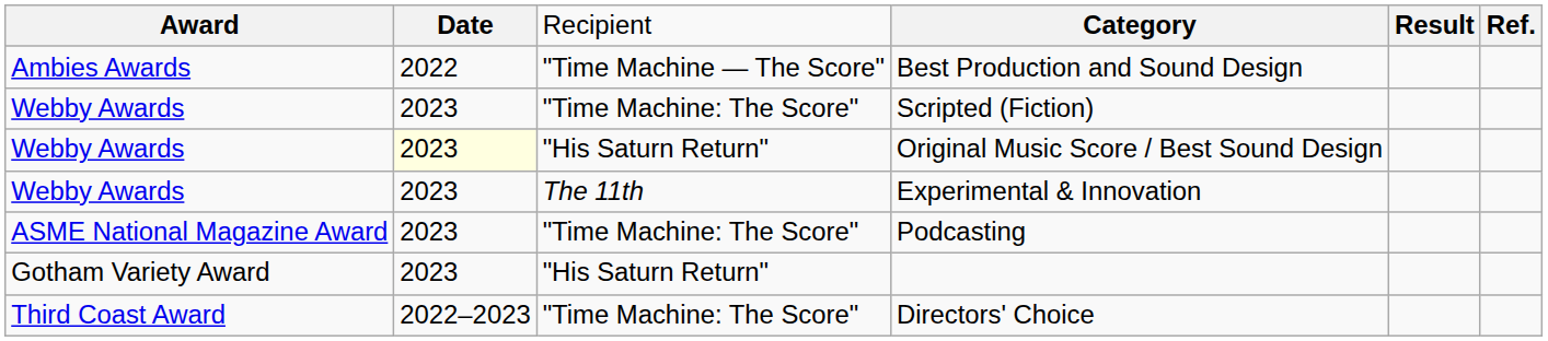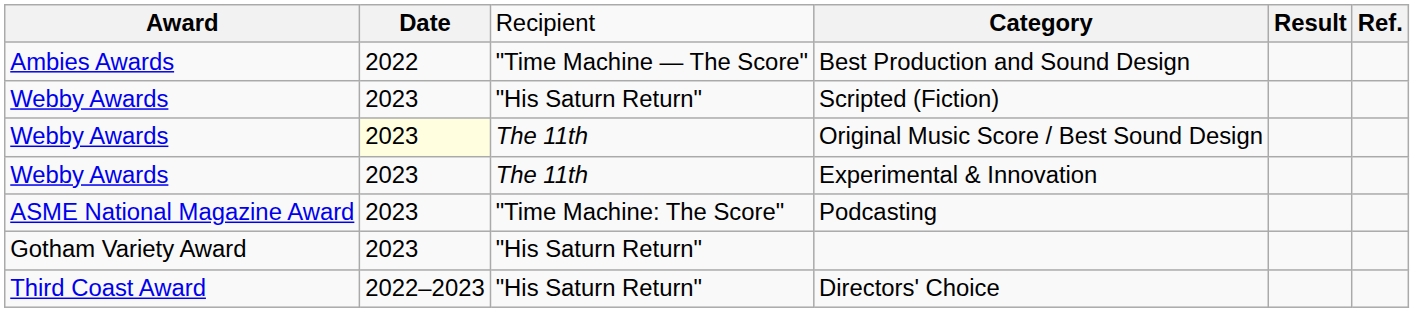Scripted (Fiction) | column 3: "Time Machine: The Score" -> "His Saturn Return"
Original Music Score / Best Sound Design | column 3: "His Saturn Return" -> The 11th
Directors' Choice | column 3: "Time Machine: The Score" -> "His Saturn Return"
